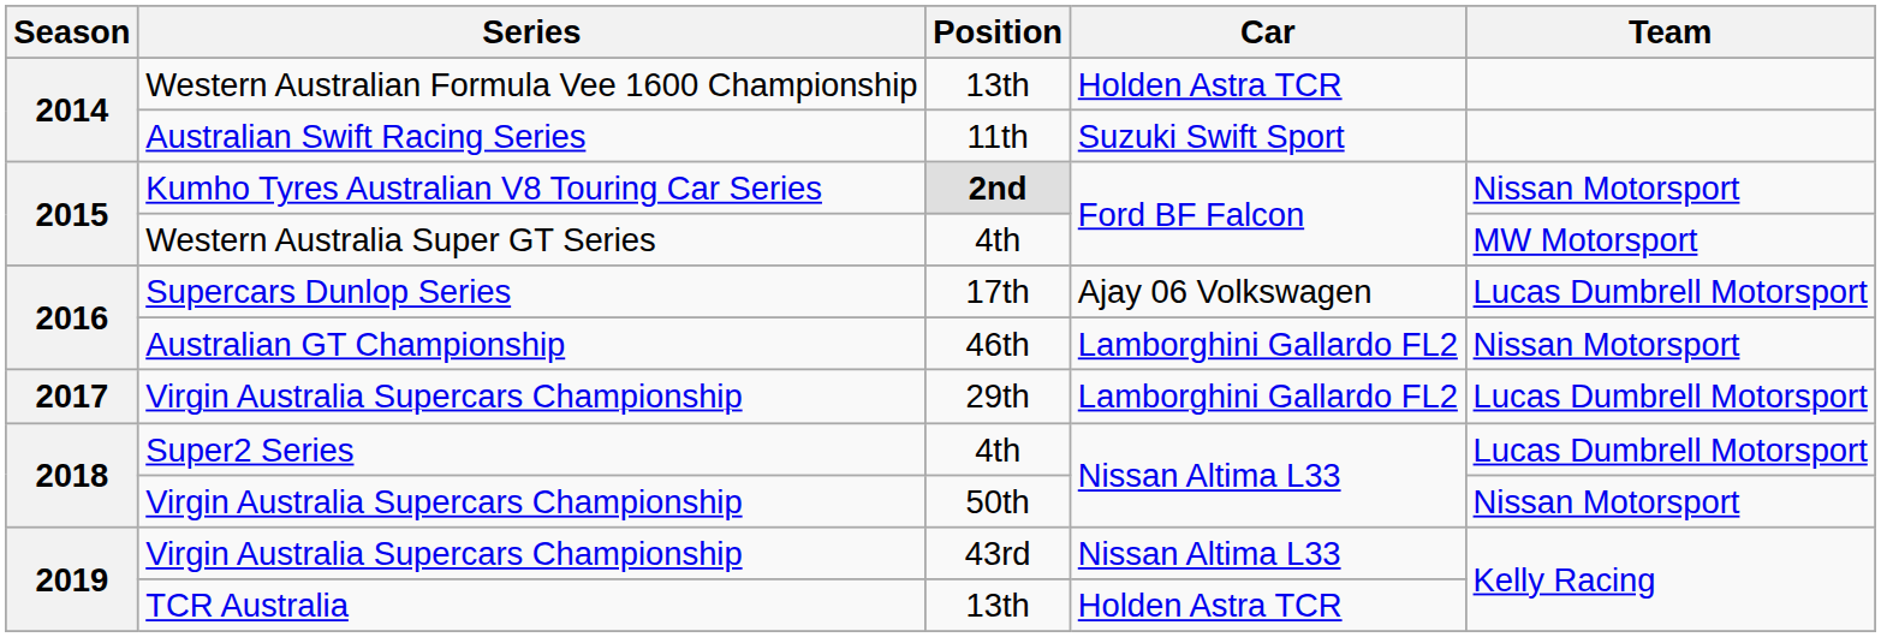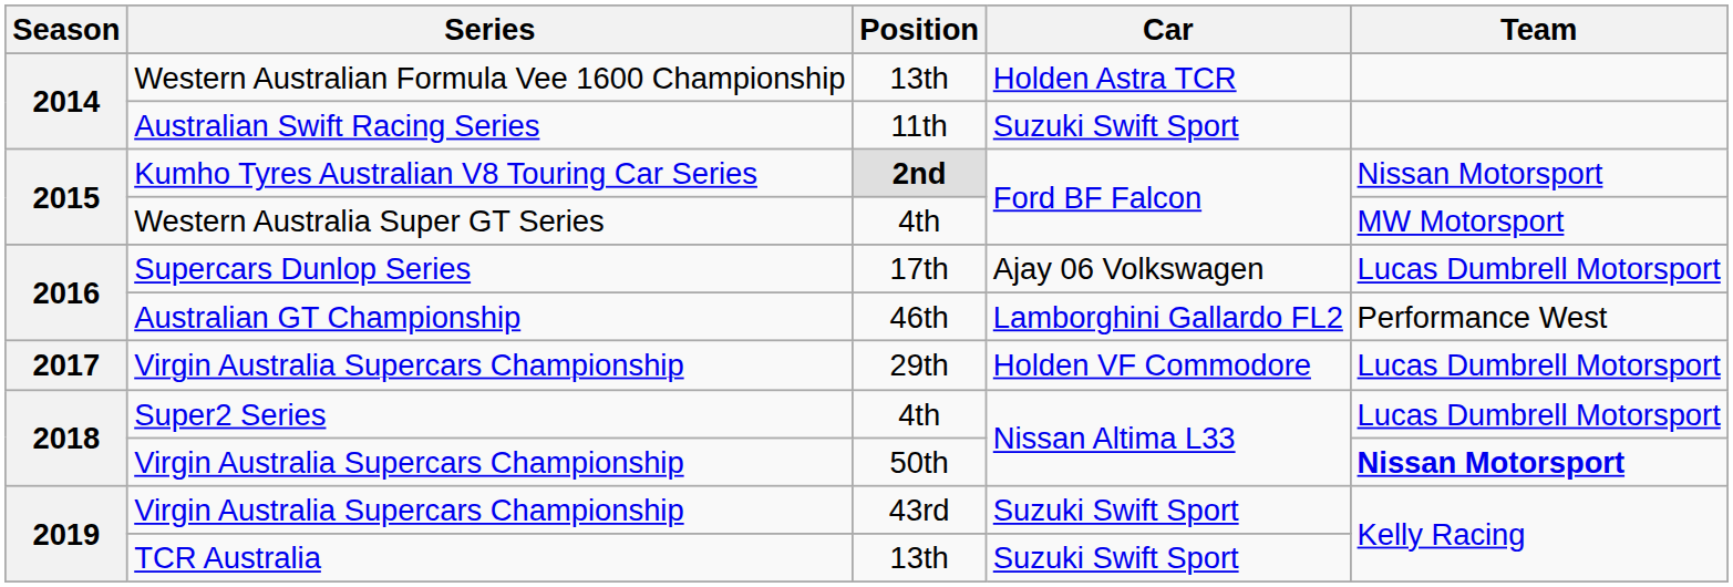Australian GT Championship | Team: Nissan Motorsport -> Performance West
Virgin Australia Supercars Championship / 29th | Car: Lamborghini Gallardo FL2 -> Holden VF Commodore
Virgin Australia Supercars Championship / 50th | Team: normal -> bold
Virgin Australia Supercars Championship / 43rd | Car: Nissan Altima L33 -> Suzuki Swift Sport
TCR Australia | Car: Holden Astra TCR -> Suzuki Swift Sport
